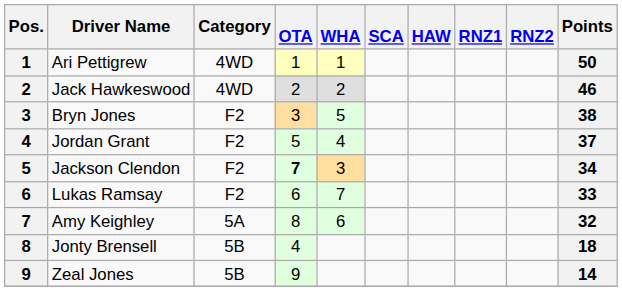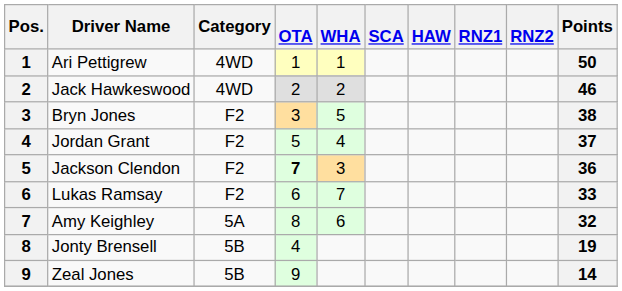Jackson Clendon | Points: 34 -> 36
Jonty Brensell | Points: 18 -> 19
